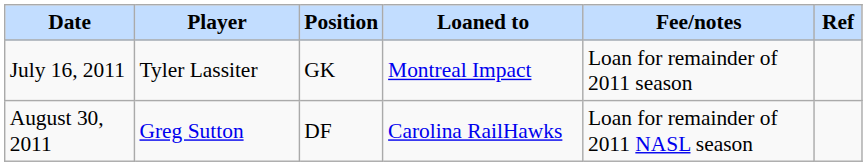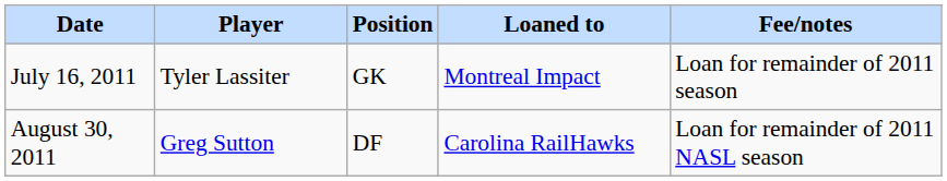- column: Ref
